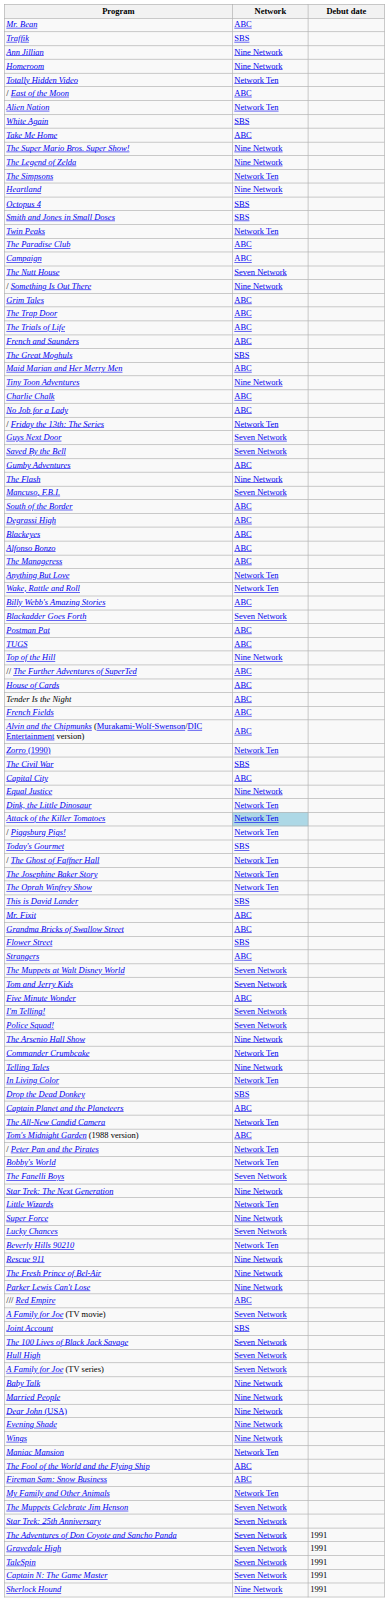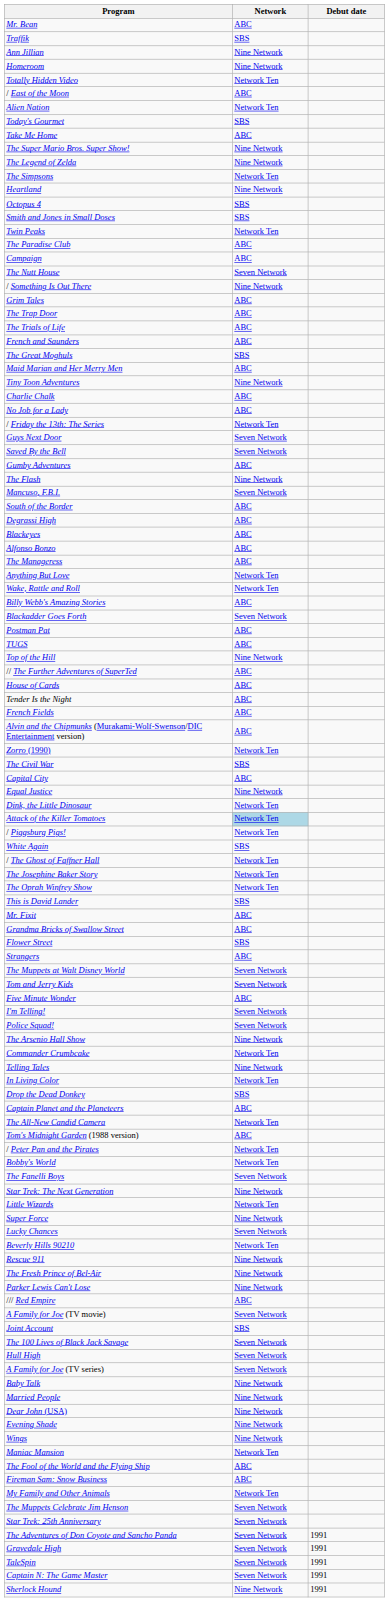rows swapped: White Again <-> Today's Gourmet
